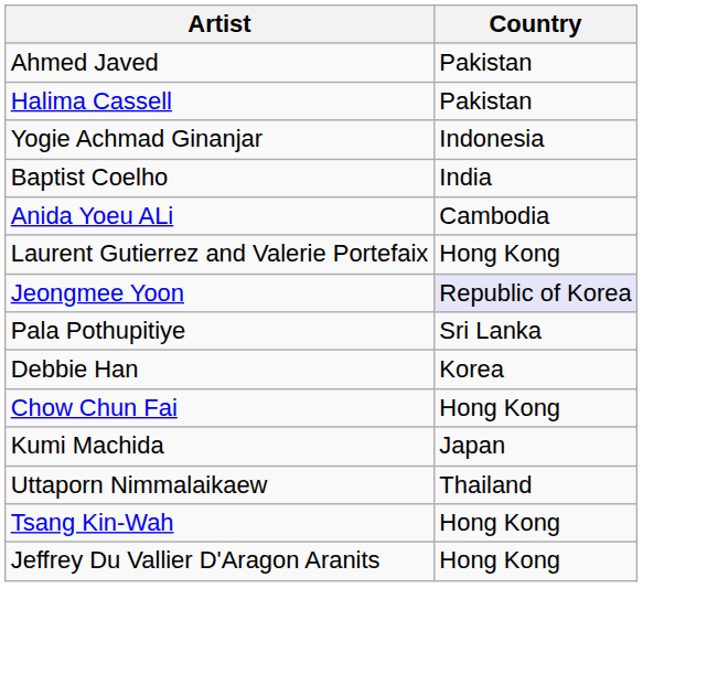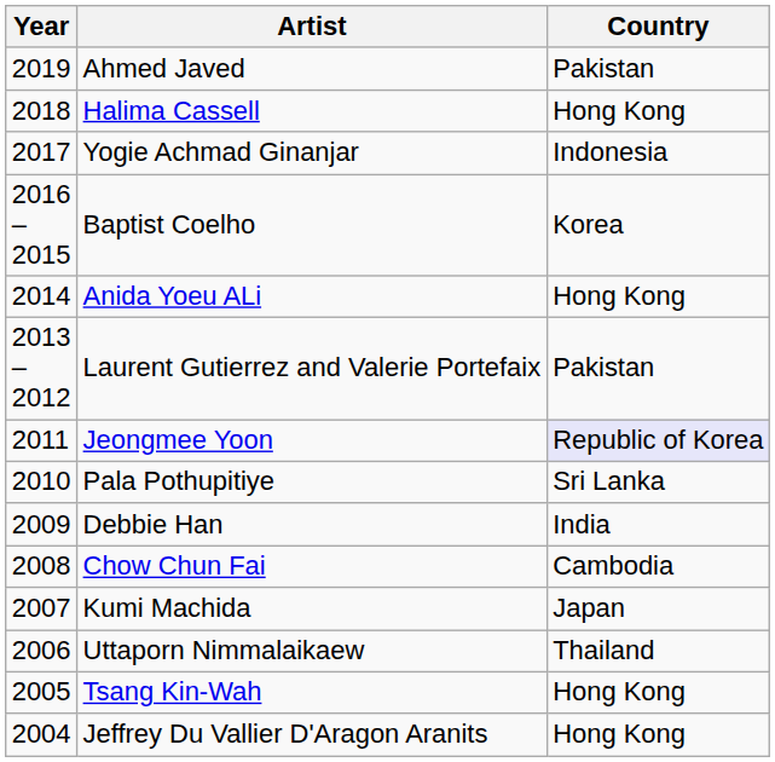+ column: Year | 2019 | 2018 | 2017 | 2016 – 2015 | 2014 | 2013 – 2012 | 2011 | 2010 | 2009 | 2008 | 2007 | 2006 | 2005 | 2004
Halima Cassell | Country: Pakistan -> Hong Kong
Baptist Coelho | Country: India -> Korea
Anida Yoeu ALi | Country: Cambodia -> Hong Kong
Laurent Gutierrez and Valerie Portefaix | Country: Hong Kong -> Pakistan
Debbie Han | Country: Korea -> India
Chow Chun Fai | Country: Hong Kong -> Cambodia
